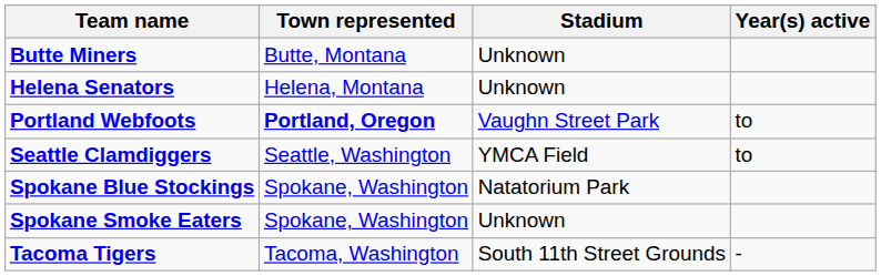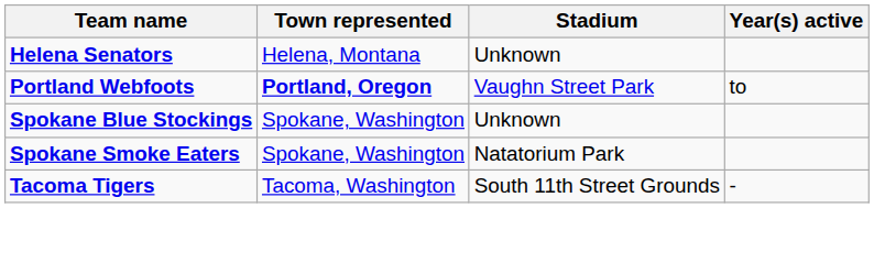- row: Butte Miners | Butte, Montana | Unknown
- row: Seattle Clamdiggers | Seattle, Washington | YMCA Field | to
Spokane Blue Stockings | Stadium: Natatorium Park -> Unknown
Spokane Smoke Eaters | Stadium: Unknown -> Natatorium Park
